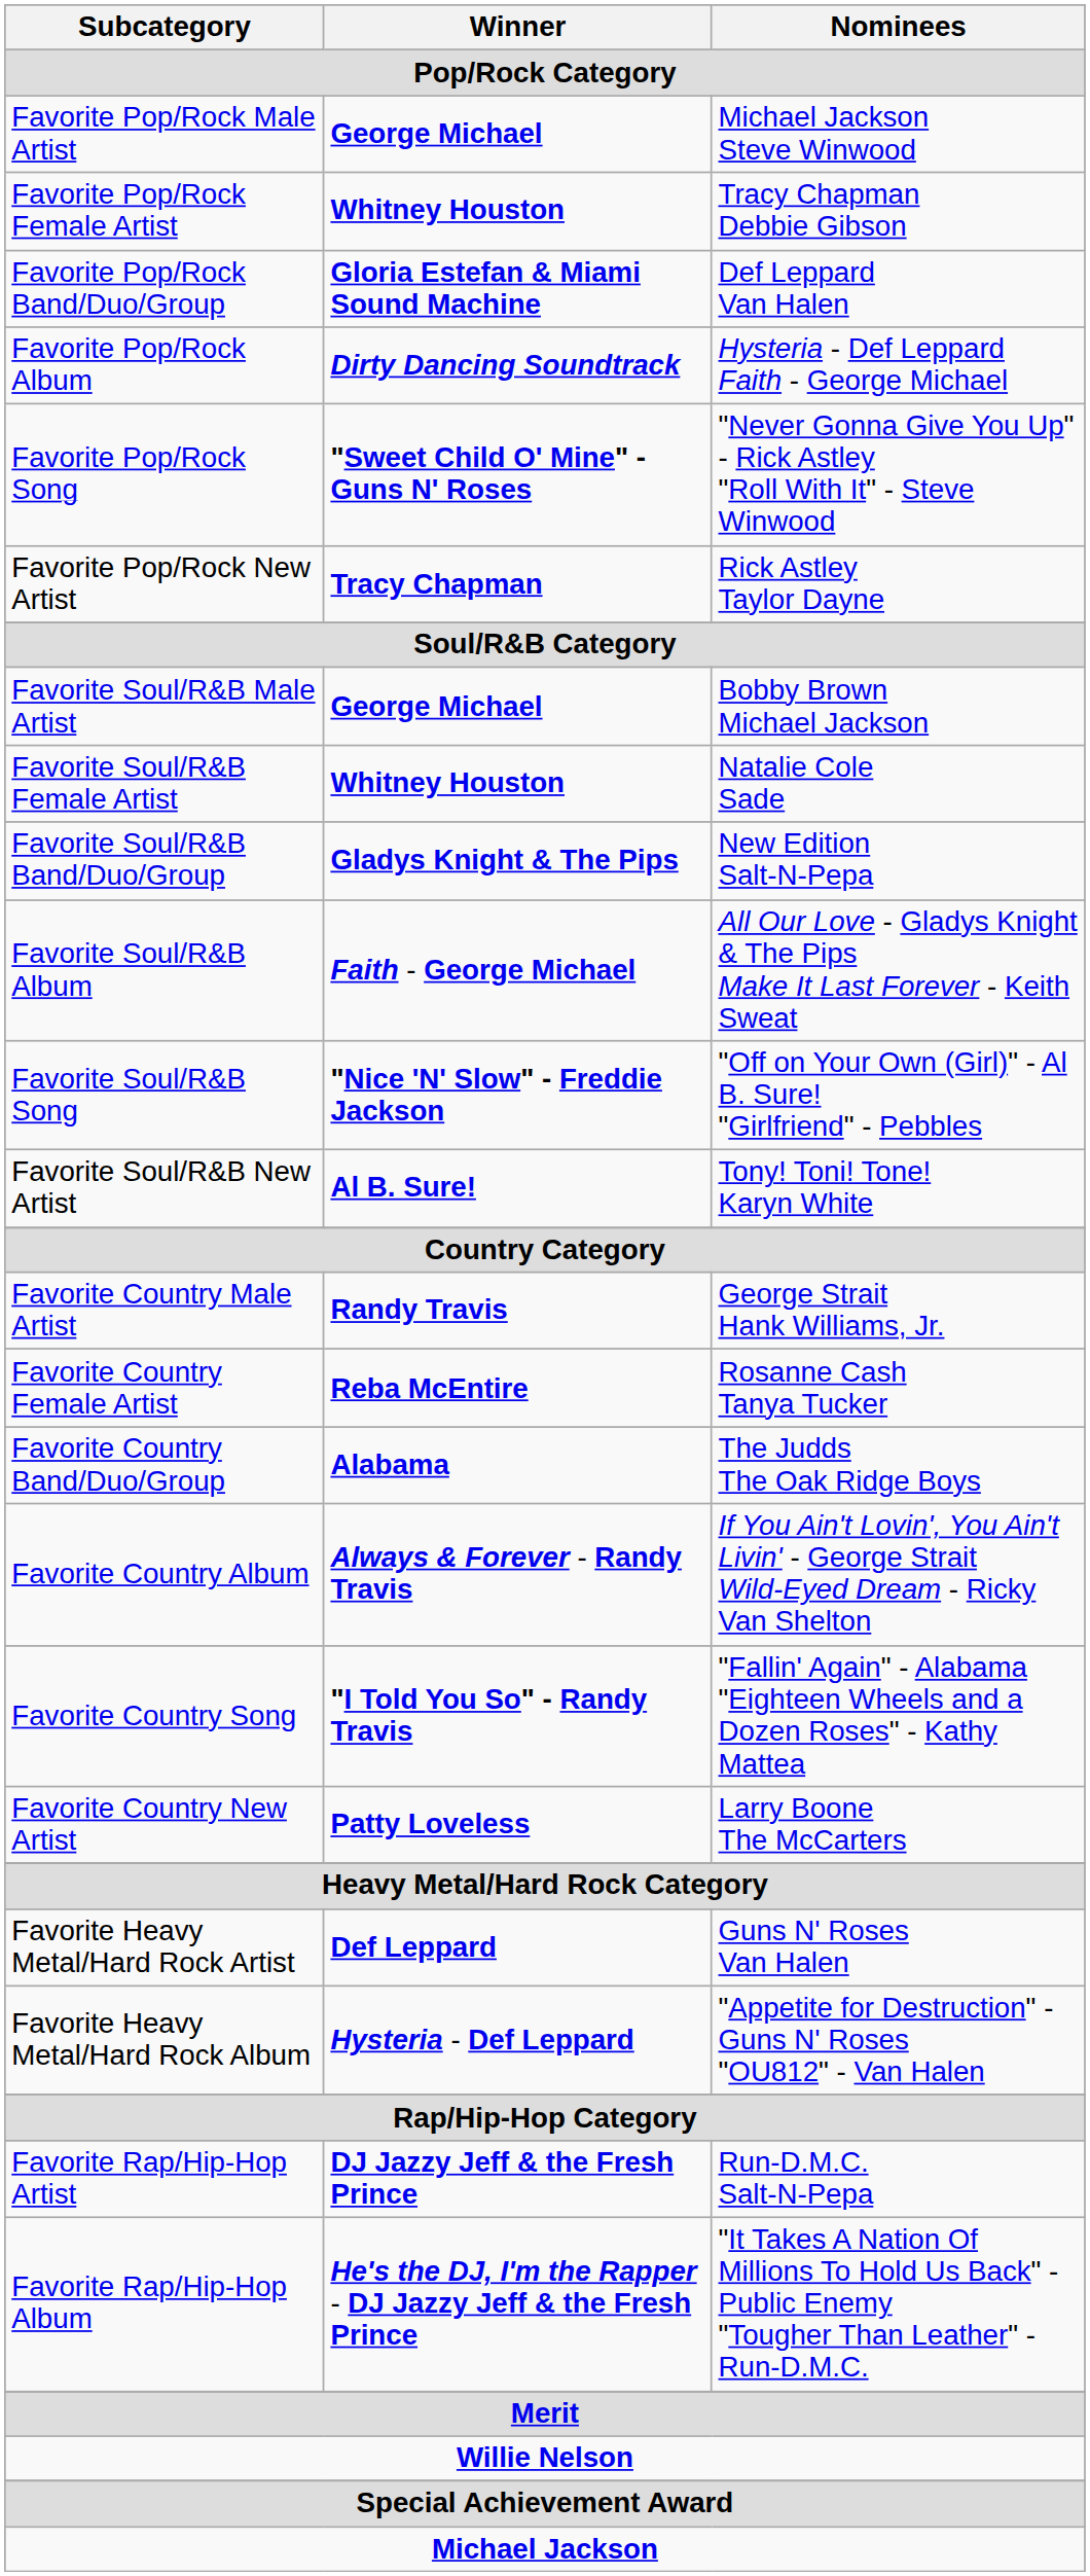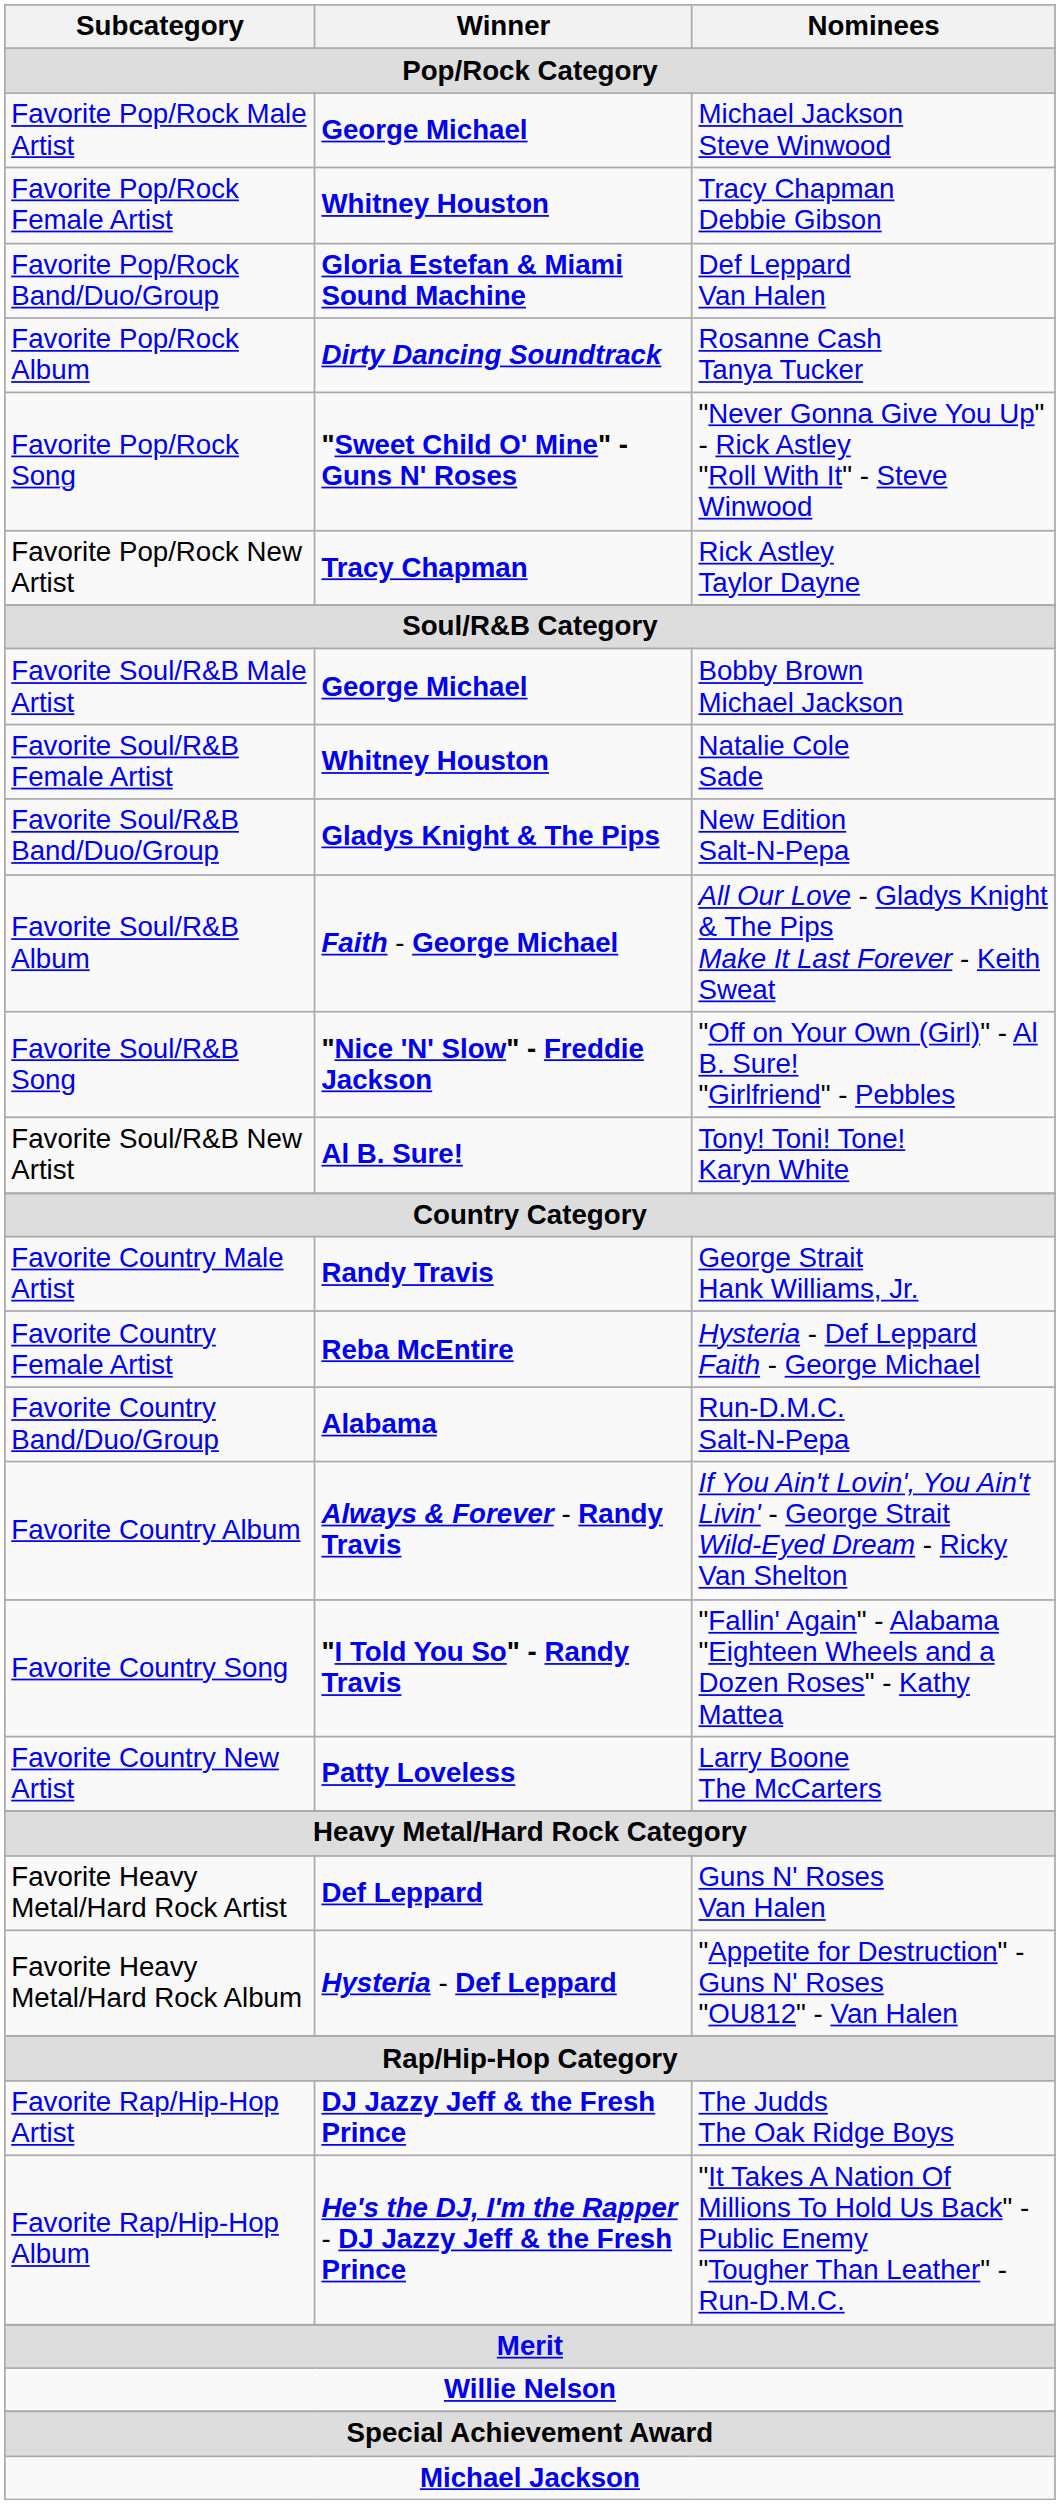Favorite Pop/Rock Album | Nominees: Hysteria - Def Leppard Faith - George Michael -> Rosanne Cash Tanya Tucker
Favorite Country Female Artist | Nominees: Rosanne Cash Tanya Tucker -> Hysteria - Def Leppard Faith - George Michael
Favorite Country Band/Duo/Group | Nominees: The Judds The Oak Ridge Boys -> Run-D.M.C. Salt-N-Pepa
Favorite Rap/Hip-Hop Artist | Nominees: Run-D.M.C. Salt-N-Pepa -> The Judds The Oak Ridge Boys
